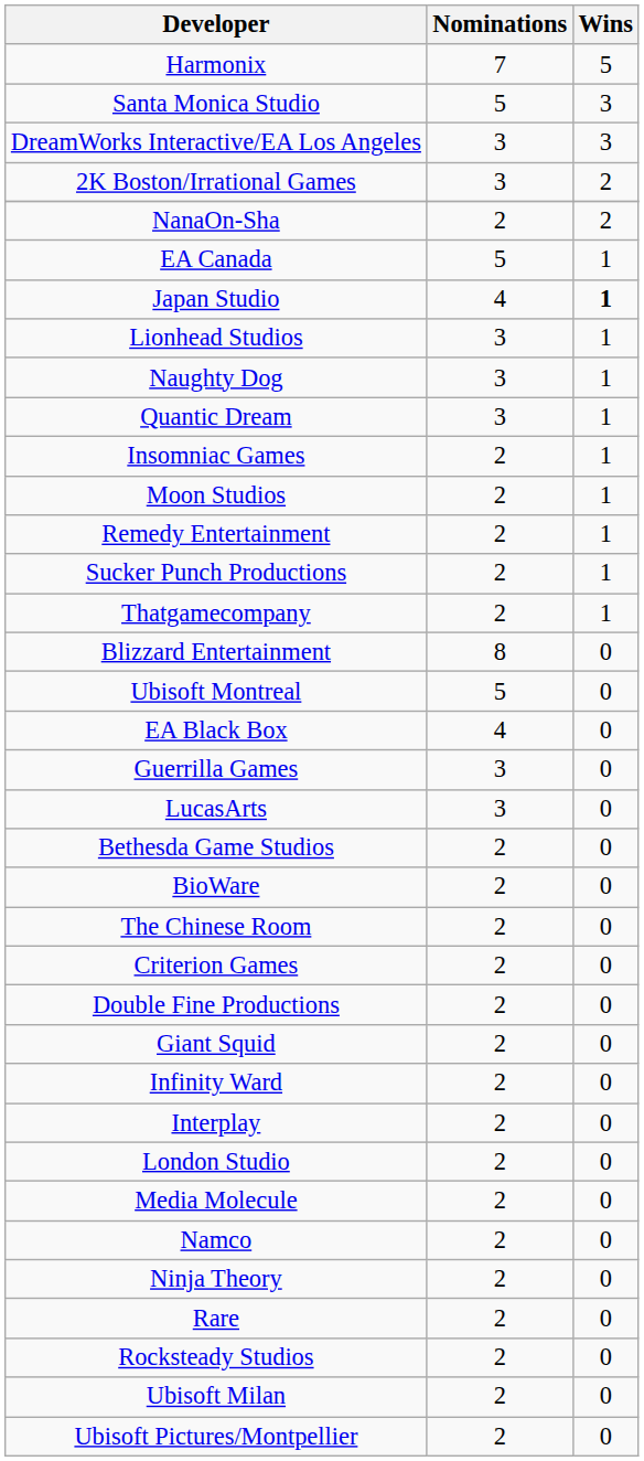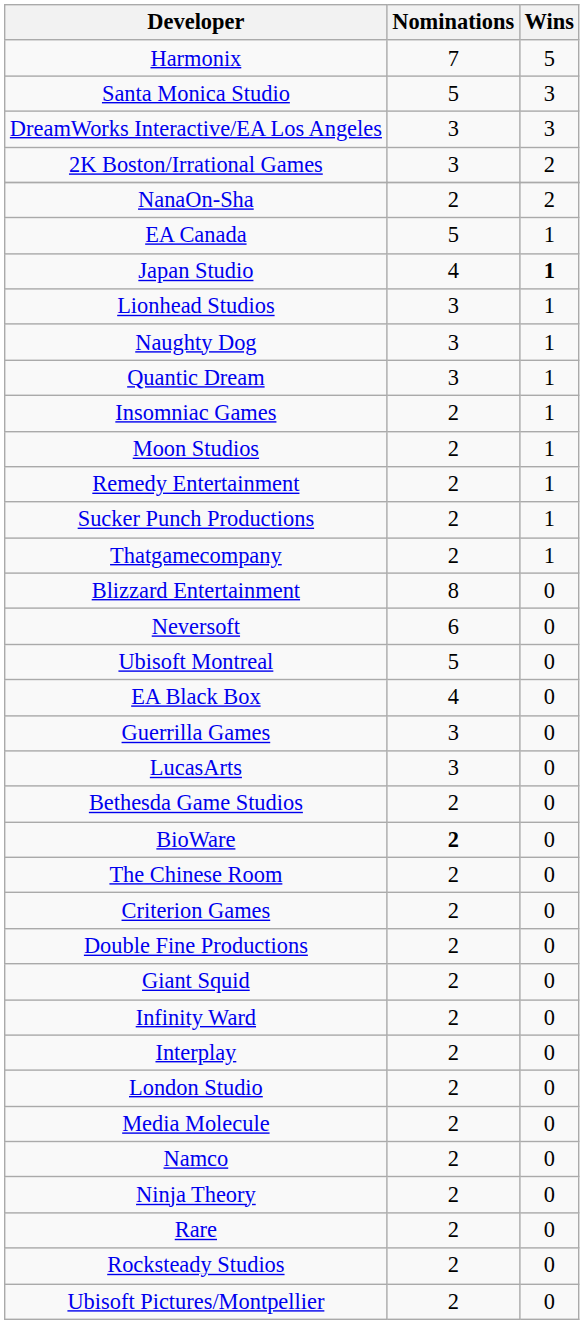+ row: Neversoft | 6 | 0
BioWare | Nominations: normal -> bold
- row: Ubisoft Milan | 2 | 0
